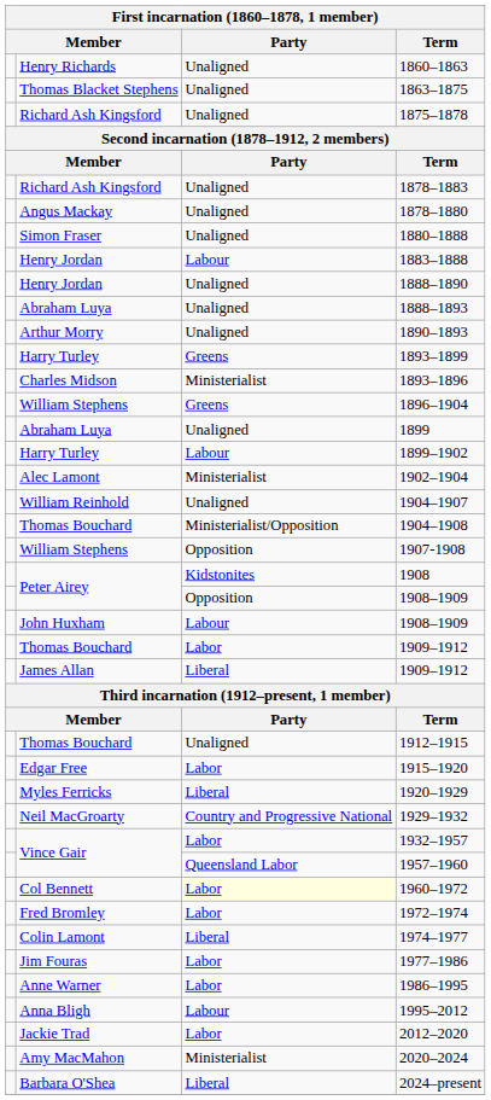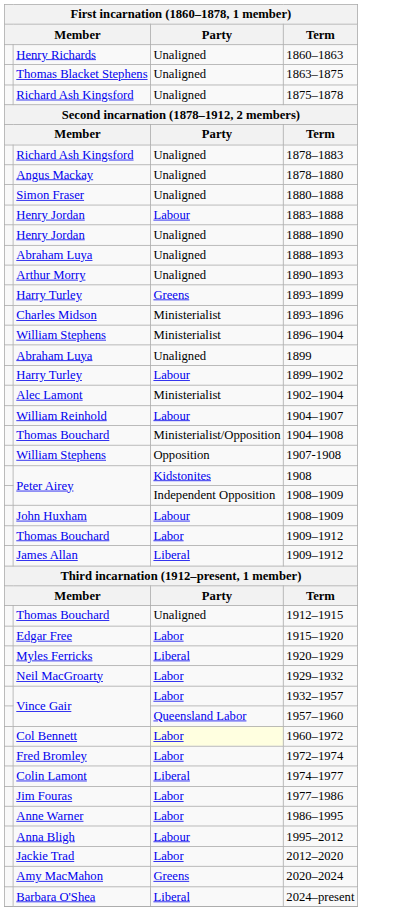1896–1904 | Party: Greens -> Ministerialist
1904–1907 | Party: Unaligned -> Labour
Peter Airey / 1908–1909 | Party: Opposition -> Independent Opposition
1929–1932 | Party: Country and Progressive National -> Labor
2020–2024 | Party: Ministerialist -> Greens
